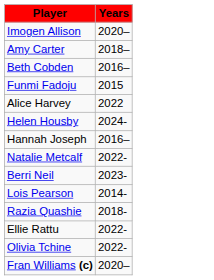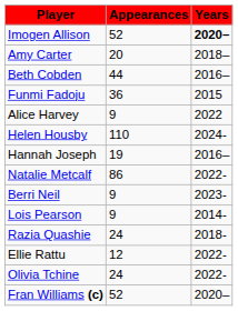+ column: Appearances | 52 | 20 | 44 | 36 | 9 | 110 | 19 | 86 | 9 | 9 | 24 | 12 | 24 | 52
Imogen Allison | Years: normal -> bold
